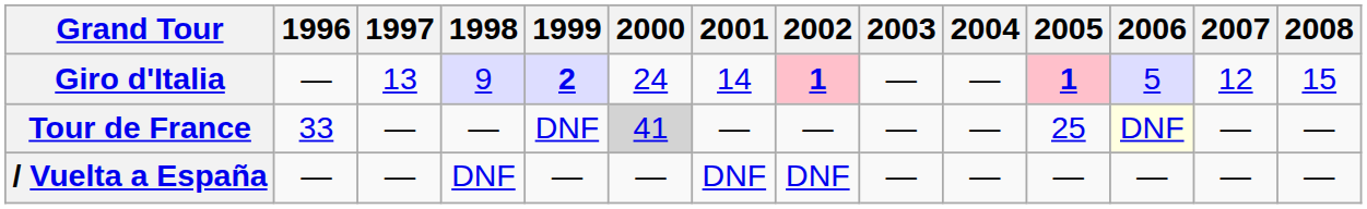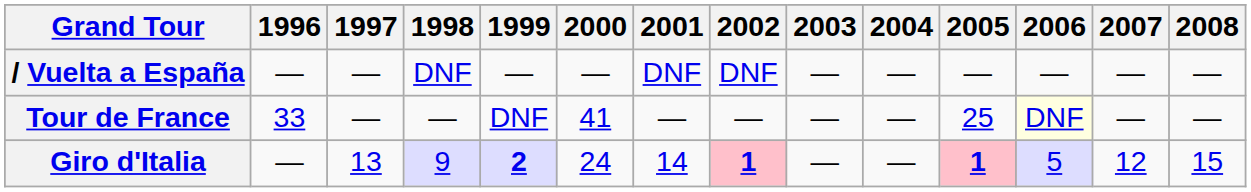rows swapped: Giro d'Italia <-> / Vuelta a España
Tour de France | 2000: lightgrey background -> no background
